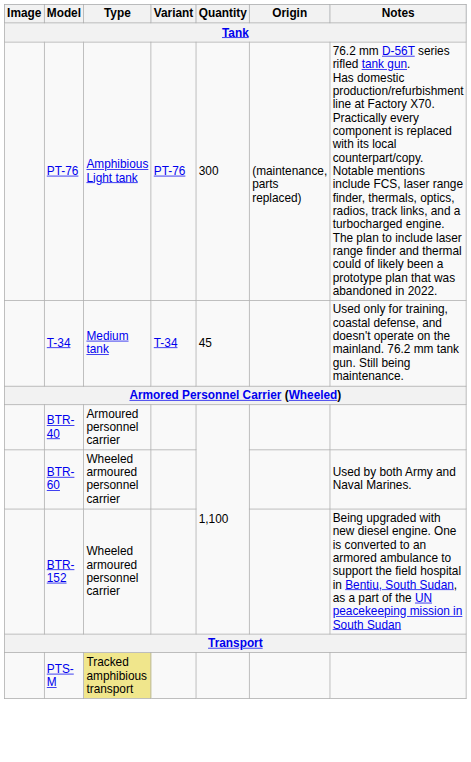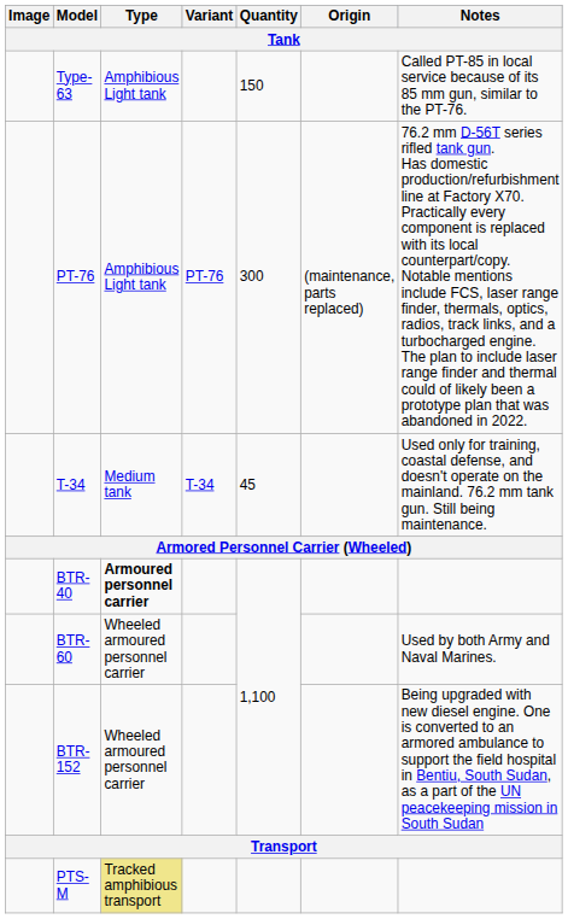+ row: Type-63 | Amphibious Light tank | 150 | Called PT-85 in local service because of its 85 mm gun, similar to the PT-76.
BTR-40 | Type: normal -> bold
